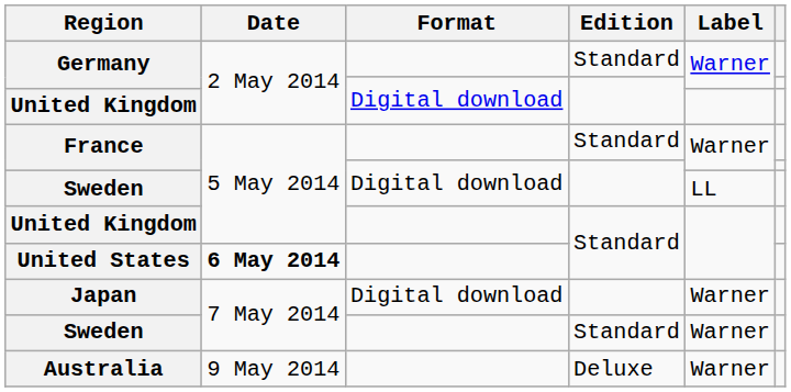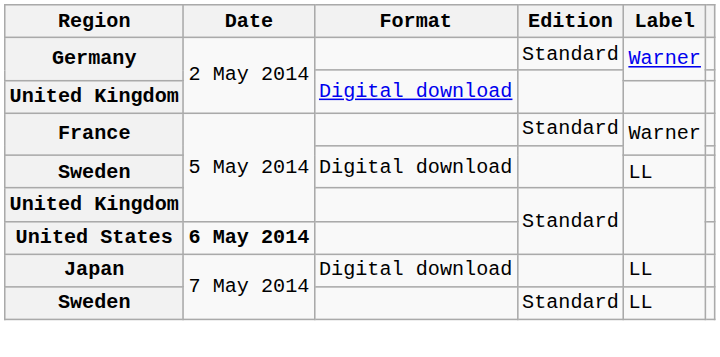Japan | Label: Warner -> LL
Sweden / Standard | Label: Warner -> LL
- row: Australia | 9 May 2014 | Deluxe | Warner
